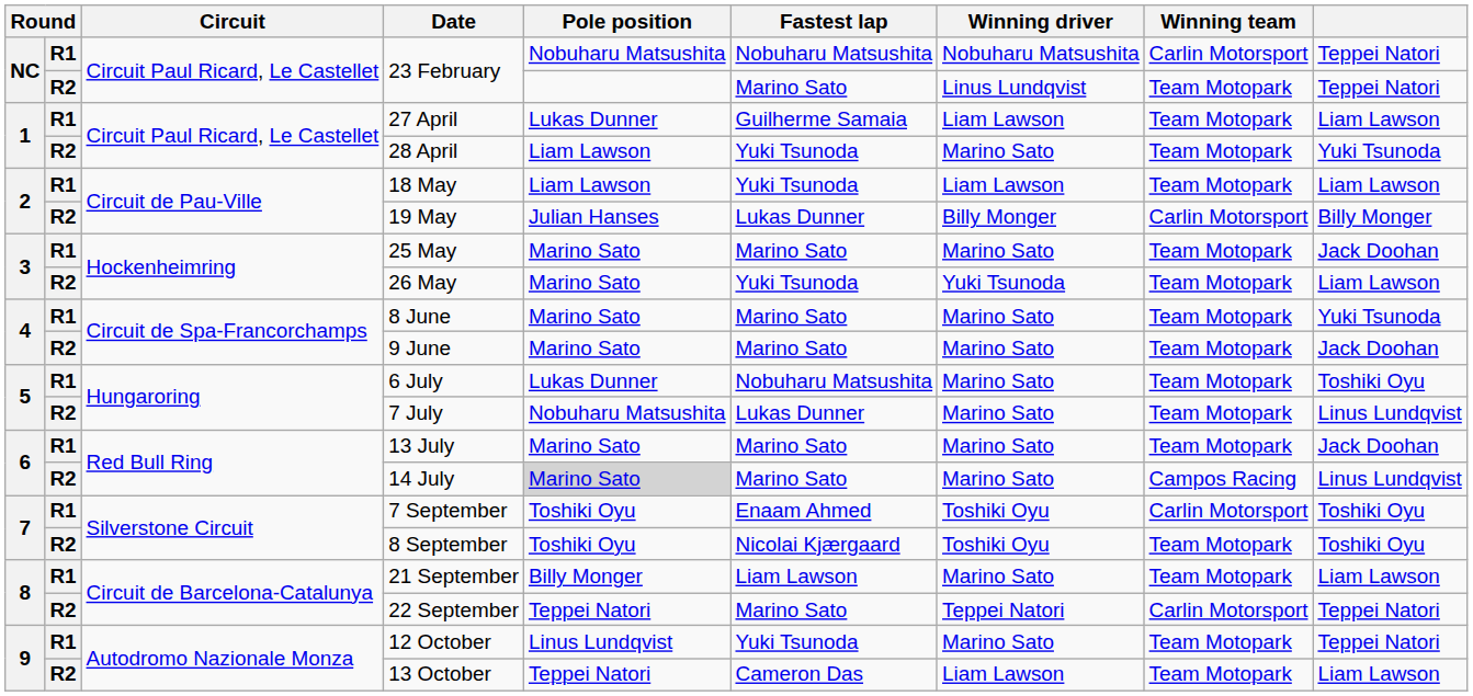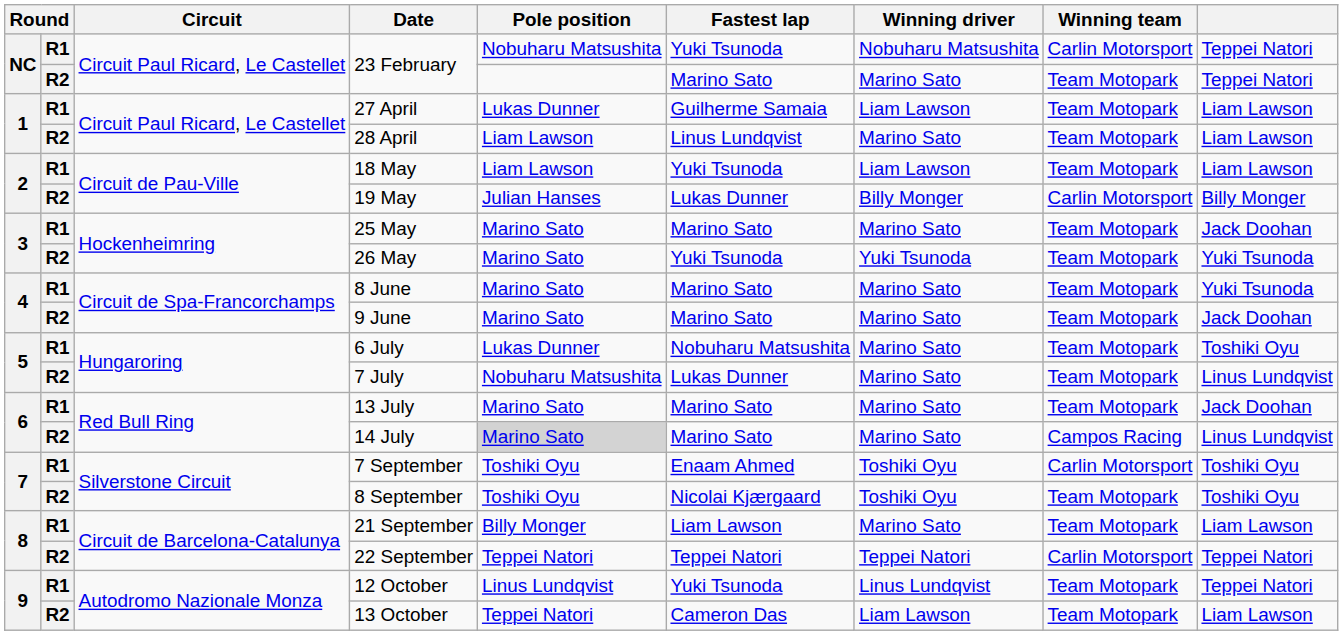R1 / 23 February | Fastest lap: Nobuharu Matsushita -> Yuki Tsunoda
R2 / 23 February | Winning driver: Linus Lundqvist -> Marino Sato
28 April | Fastest lap: Yuki Tsunoda -> Linus Lundqvist
28 April | column 9: Yuki Tsunoda -> Liam Lawson
26 May | column 9: Liam Lawson -> Yuki Tsunoda
22 September | Fastest lap: Marino Sato -> Teppei Natori
12 October | Winning driver: Marino Sato -> Linus Lundqvist
